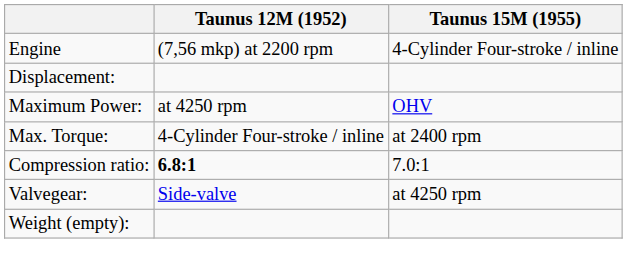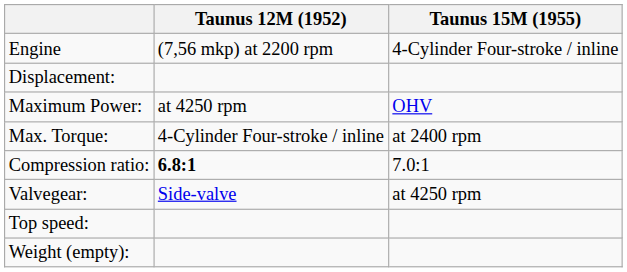+ row: Top speed:
